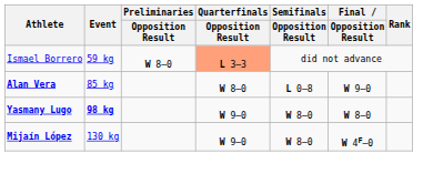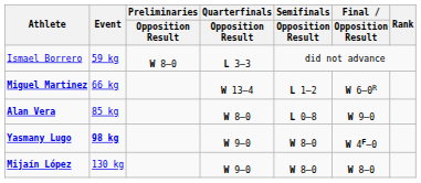Ismael Borrero | Quarterfinals / Opposition Result: lightsalmon background -> no background
+ row: Miguel Martinez | 66 kg | W 13–4 | L 1–2 | W 6–0R
Yasmany Lugo | Final / Opposition Result: W 8–0 -> W 4F–0
Mijaín López | Final / Opposition Result: W 4F–0 -> W 8–0
